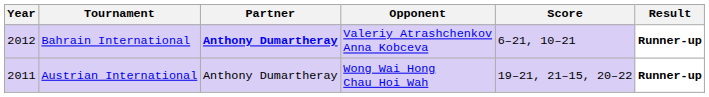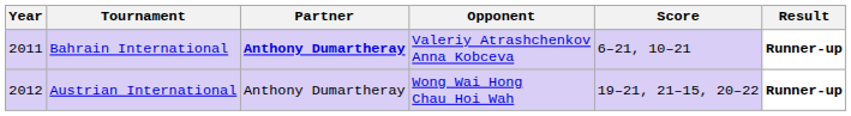Bahrain International | Year: 2012 -> 2011
Austrian International | Year: 2011 -> 2012
